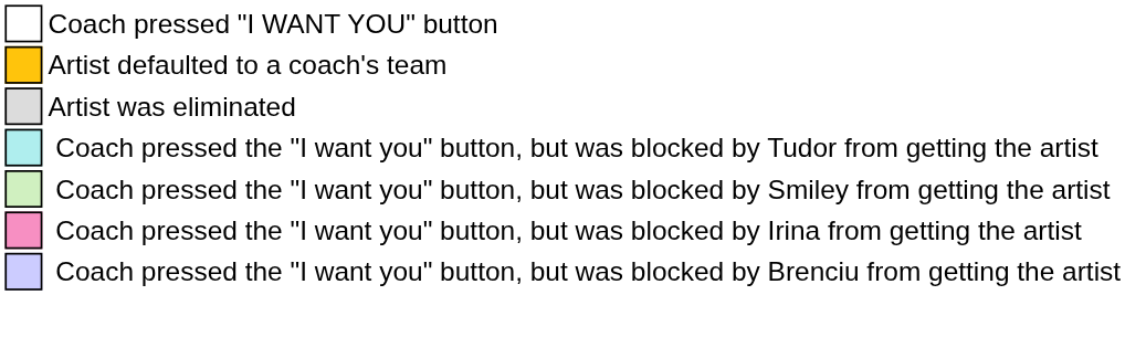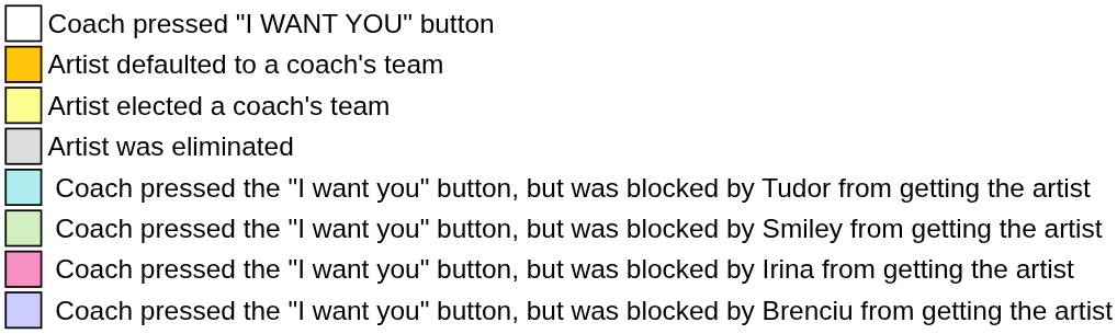+ row: Artist elected a coach's team
